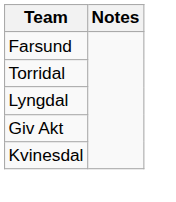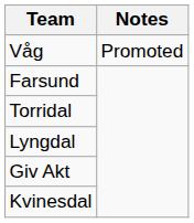+ row: Våg | Promoted
